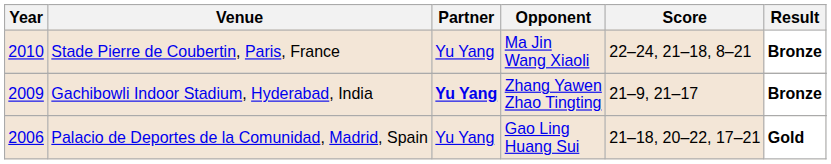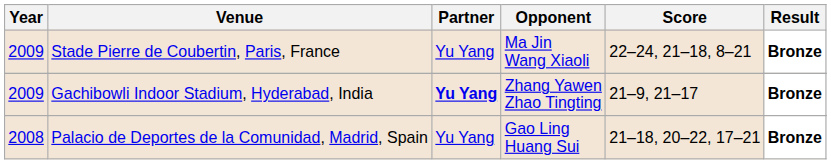Stade Pierre de Coubertin, Paris, France | Year: 2010 -> 2009
Palacio de Deportes de la Comunidad, Madrid, Spain | Year: 2006 -> 2008
Palacio de Deportes de la Comunidad, Madrid, Spain | Result: Gold -> Bronze
